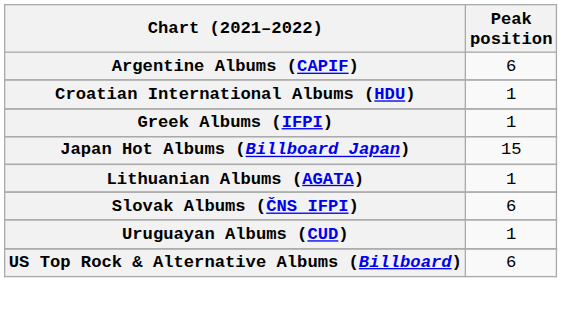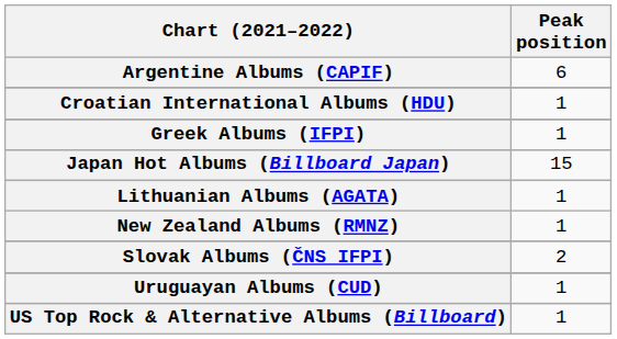+ row: New Zealand Albums (RMNZ) | 1
Slovak Albums (ČNS IFPI) | Peak position: 6 -> 2
US Top Rock & Alternative Albums (Billboard) | Peak position: 6 -> 1
